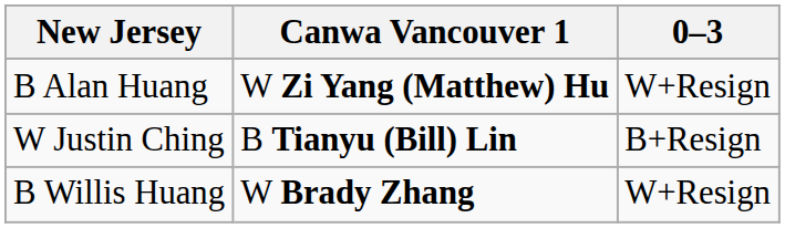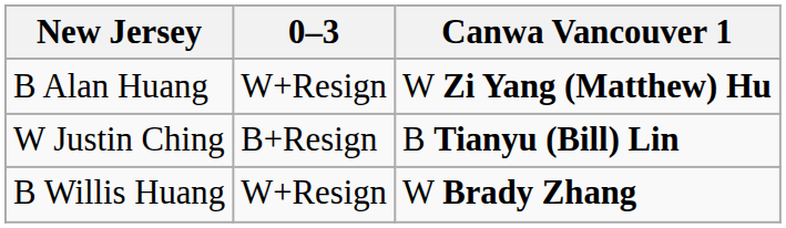columns swapped: 0–3 <-> Canwa Vancouver 1
